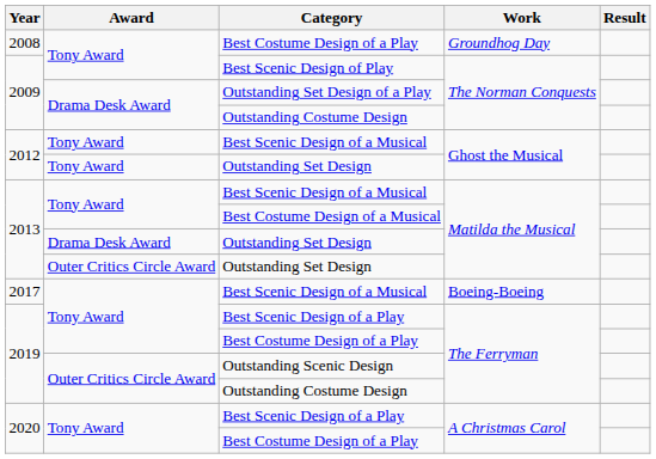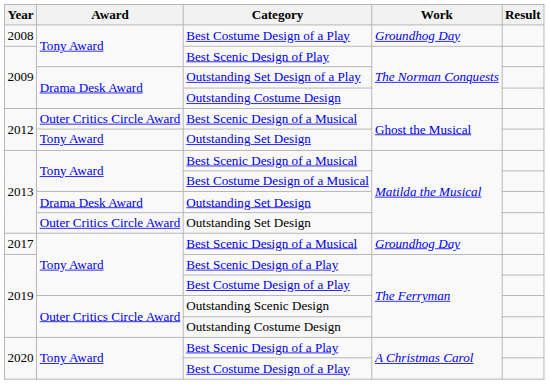2012 / Best Scenic Design of a Musical | Award: Tony Award -> Outer Critics Circle Award
2017 / Best Scenic Design of a Musical | Work: Boeing-Boeing -> Groundhog Day
